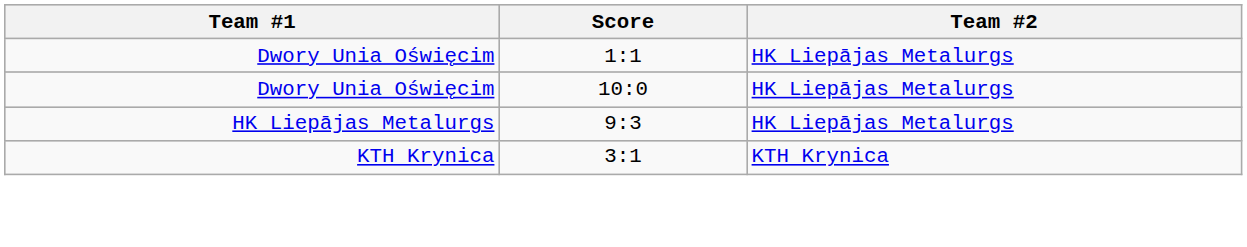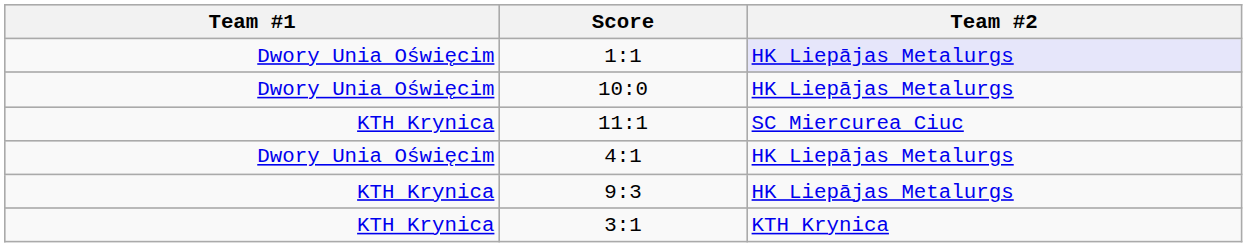1:1 | Team #2: no background -> lavender background
+ row: KTH Krynica | 11:1 | SC Miercurea Ciuc
+ row: Dwory Unia Oświęcim | 4:1 | HK Liepājas Metalurgs
9:3 | Team #1: HK Liepājas Metalurgs -> KTH Krynica
